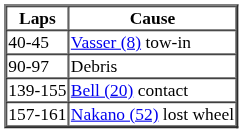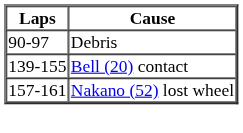- row: 40-45 | Vasser (8) tow-in
